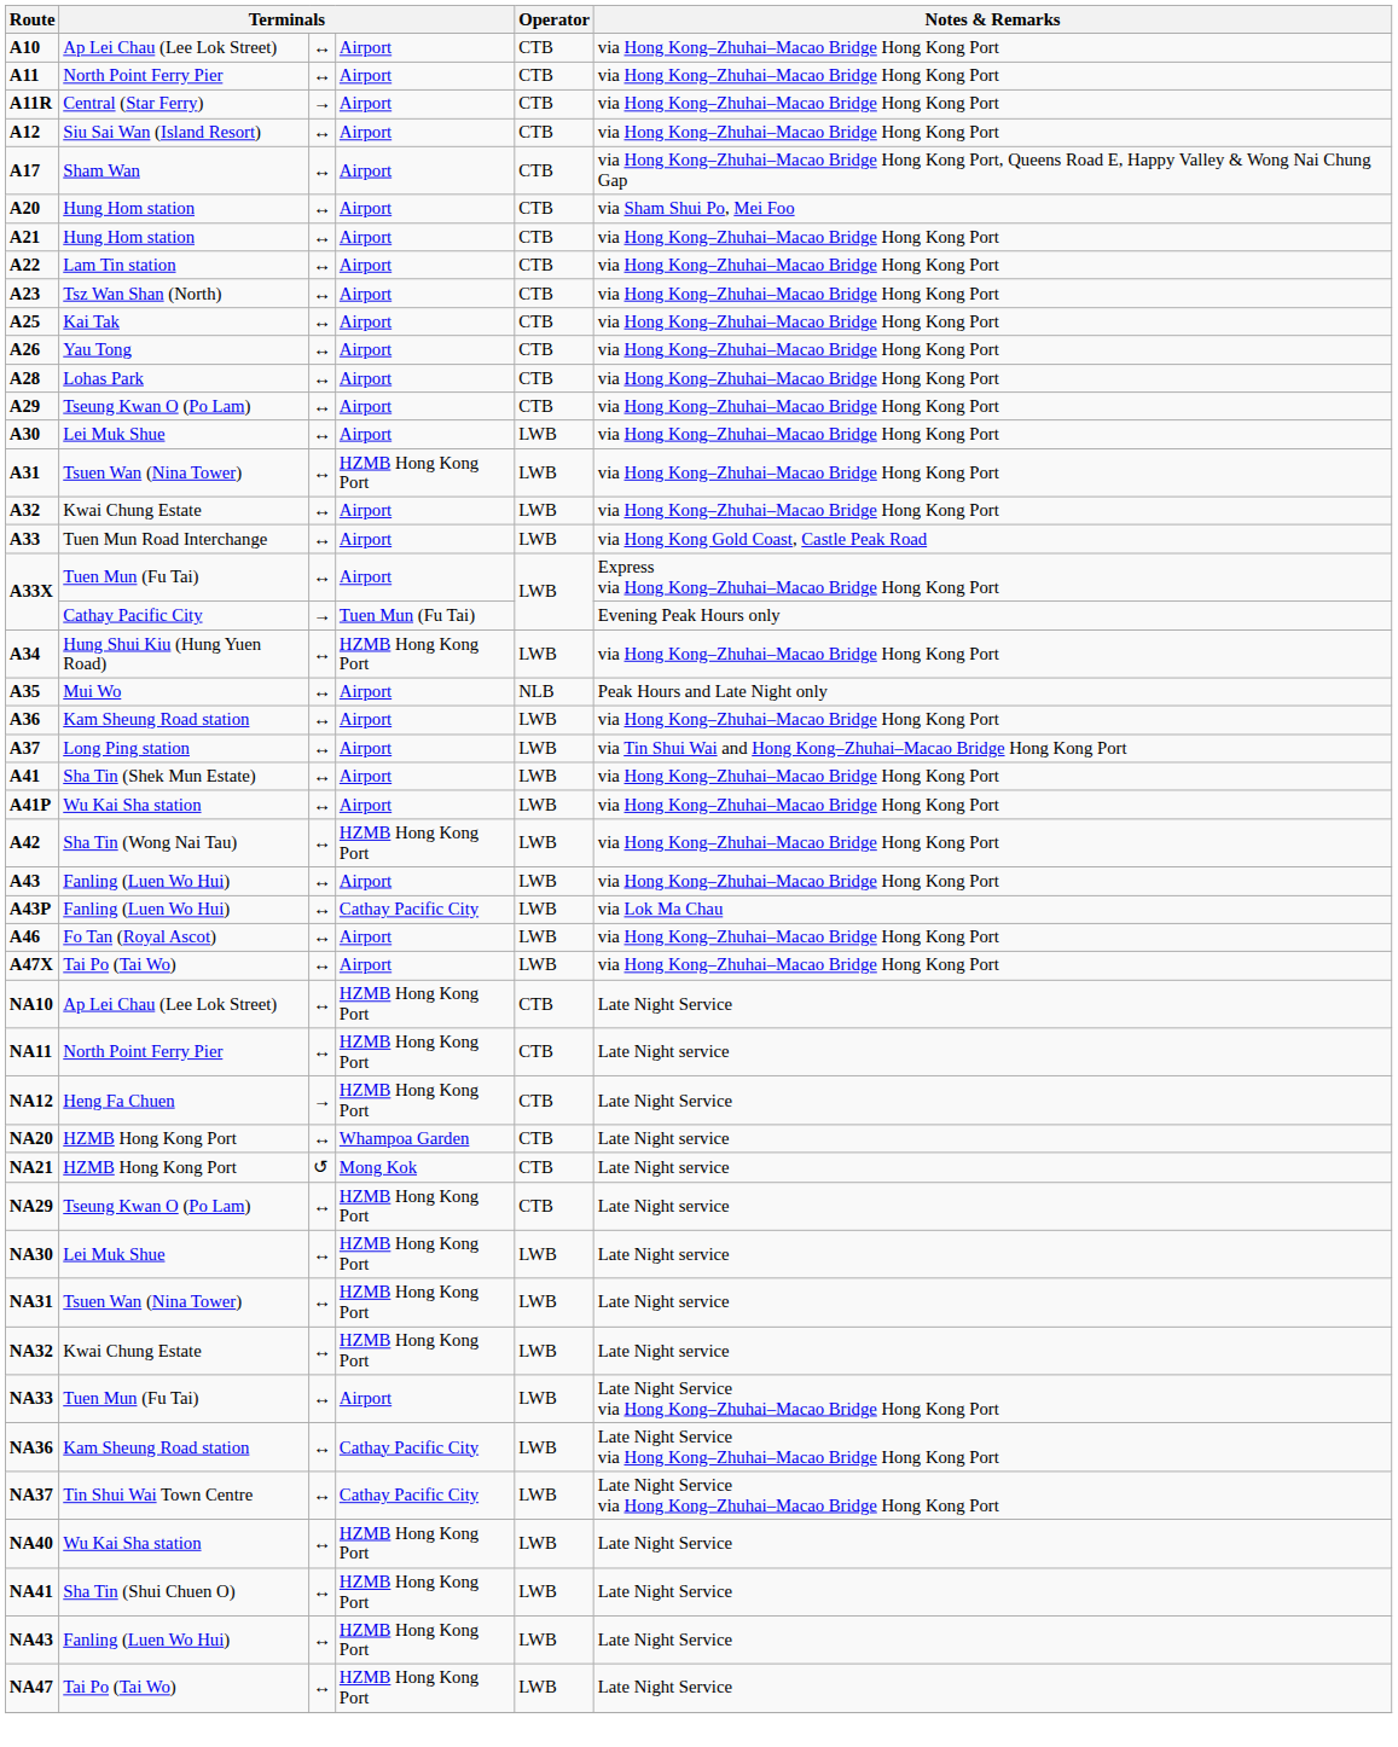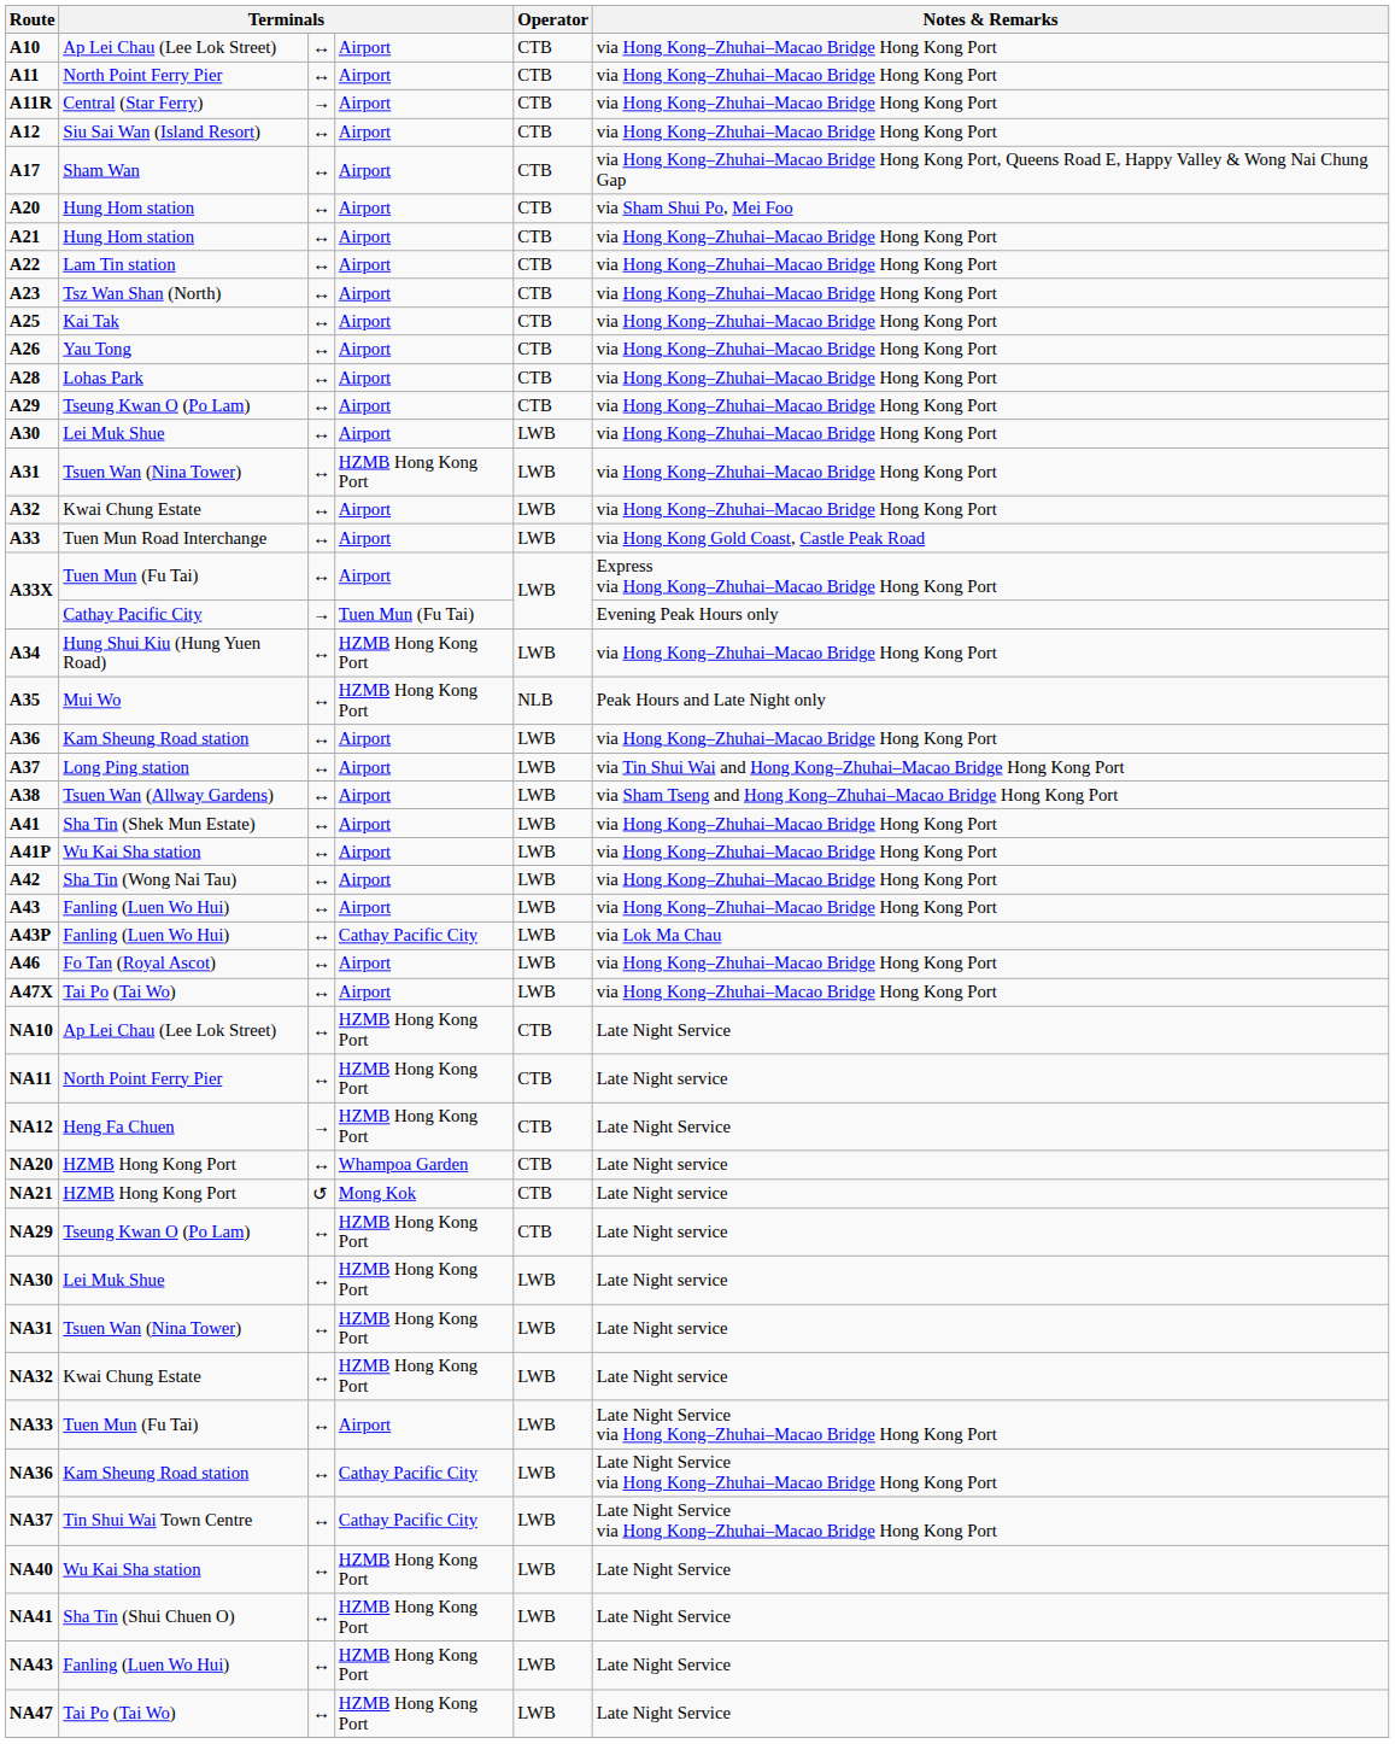A35 | column 4: Airport -> HZMB Hong Kong Port
+ row: A38 | Tsuen Wan (Allway Gardens) | ↔ | Airport | LWB | via Sham Tseng and Hong Kong–Zhuhai–Macao Bridge Hong Kong Port
A42 | column 4: HZMB Hong Kong Port -> Airport
